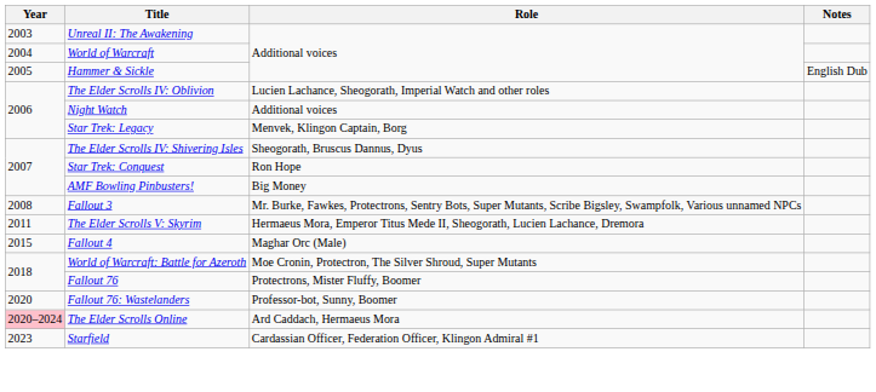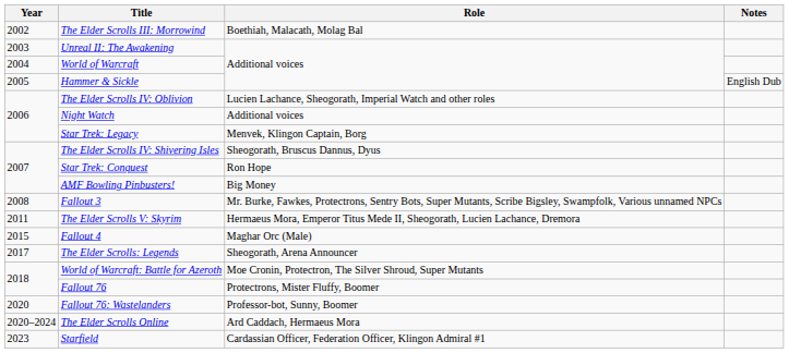+ row: 2002 | The Elder Scrolls III: Morrowind | Boethiah, Malacath, Molag Bal
+ row: 2017 | The Elder Scrolls: Legends | Sheogorath, Arena Announcer
The Elder Scrolls Online | Year: pink background -> no background
